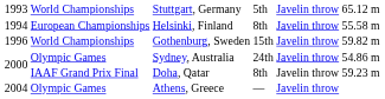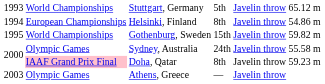Helsinki, Finland | column 6: 55.58 m -> 54.86 m
Gothenburg, Sweden | column 1: 1996 -> 1995
Sydney, Australia | column 6: 54.86 m -> 55.58 m
Doha, Qatar | column 2: no background -> pink background
Athens, Greece | column 1: 2004 -> 2003
